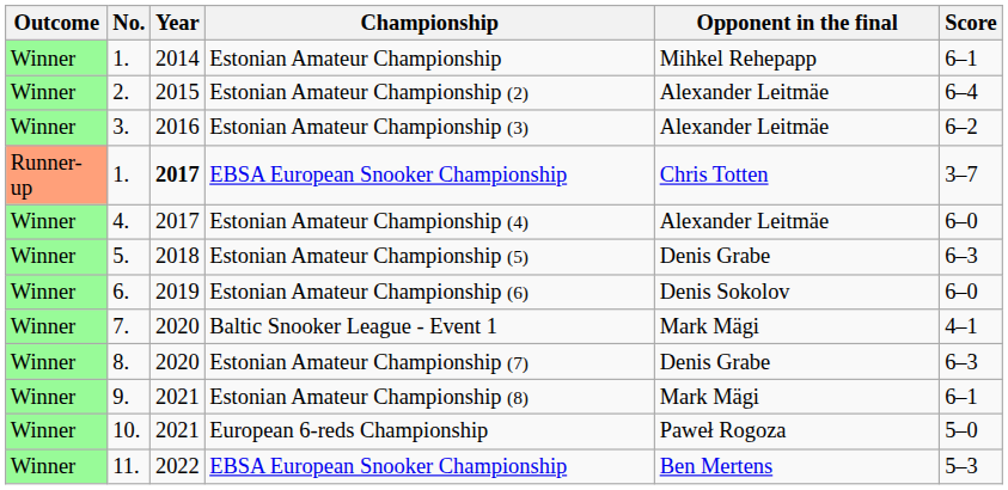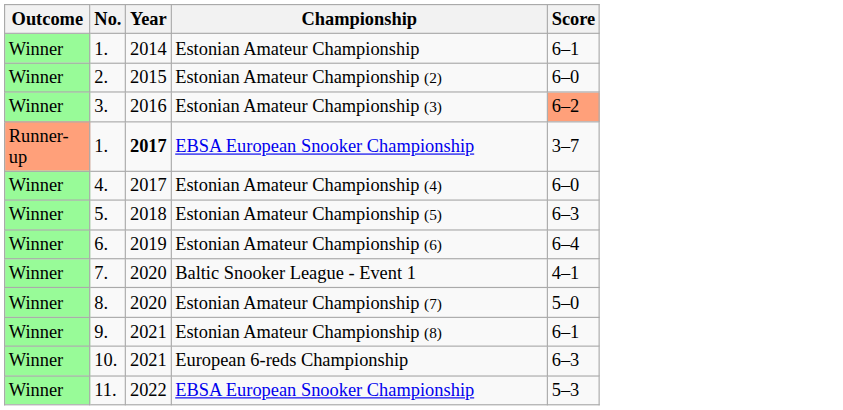- column: Opponent in the final | Mihkel Rehepapp | Alexander Leitmäe | Alexander Leitmäe | Chris Totten | Alexander Leitmäe | Denis Grabe | Denis Sokolov | Mark Mägi | Denis Grabe | Mark Mägi | Paweł Rogoza | Ben Mertens
Estonian Amateur Championship (2) | Score: 6–4 -> 6–0
Estonian Amateur Championship (3) | Score: no background -> lightsalmon background
Estonian Amateur Championship (6) | Score: 6–0 -> 6–4
Estonian Amateur Championship (7) | Score: 6–3 -> 5–0
European 6-reds Championship | Score: 5–0 -> 6–3
